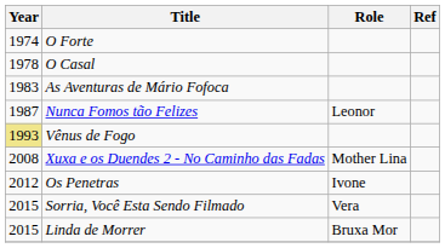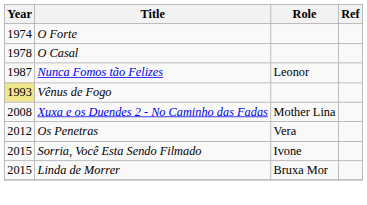- row: 1983 | As Aventuras de Mário Fofoca
Os Penetras | Role: Ivone -> Vera
Sorria, Você Esta Sendo Filmado | Role: Vera -> Ivone
